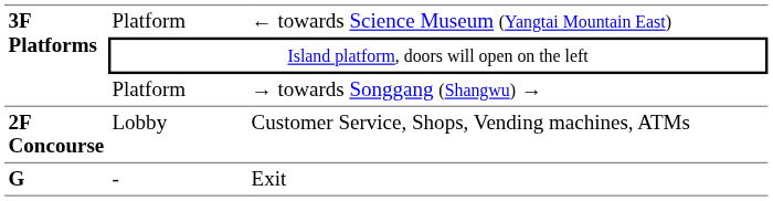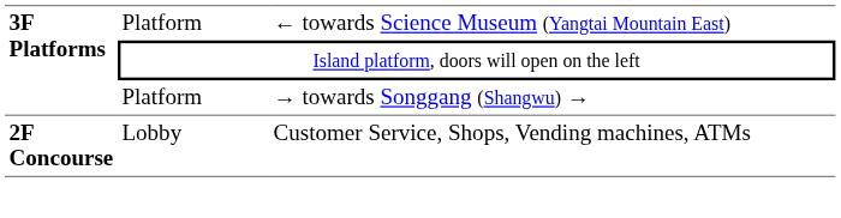- row: G | - | Exit
